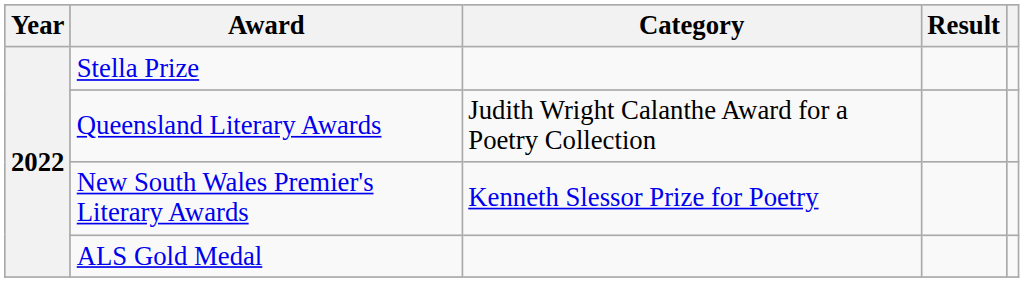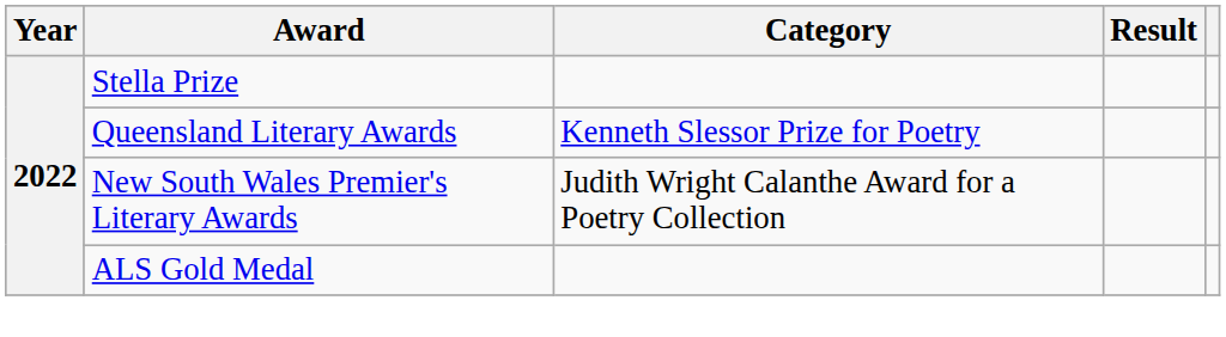Queensland Literary Awards | Category: Judith Wright Calanthe Award for a Poetry Collection -> Kenneth Slessor Prize for Poetry
New South Wales Premier's Literary Awards | Category: Kenneth Slessor Prize for Poetry -> Judith Wright Calanthe Award for a Poetry Collection
